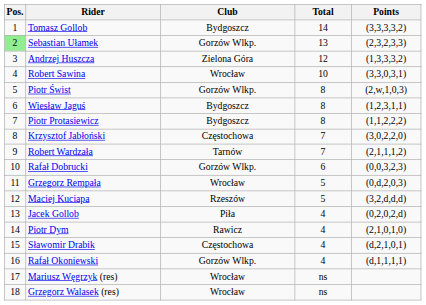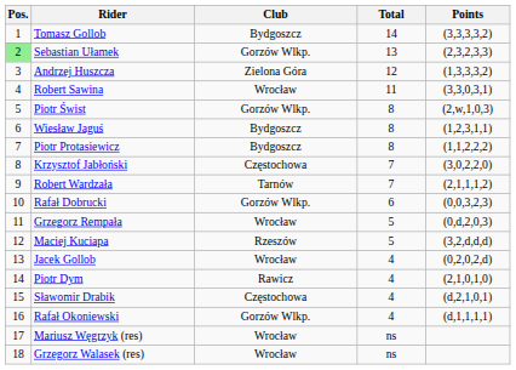Robert Sawina | Total: 10 -> 11
Jacek Gollob | Club: Piła -> Wrocław
